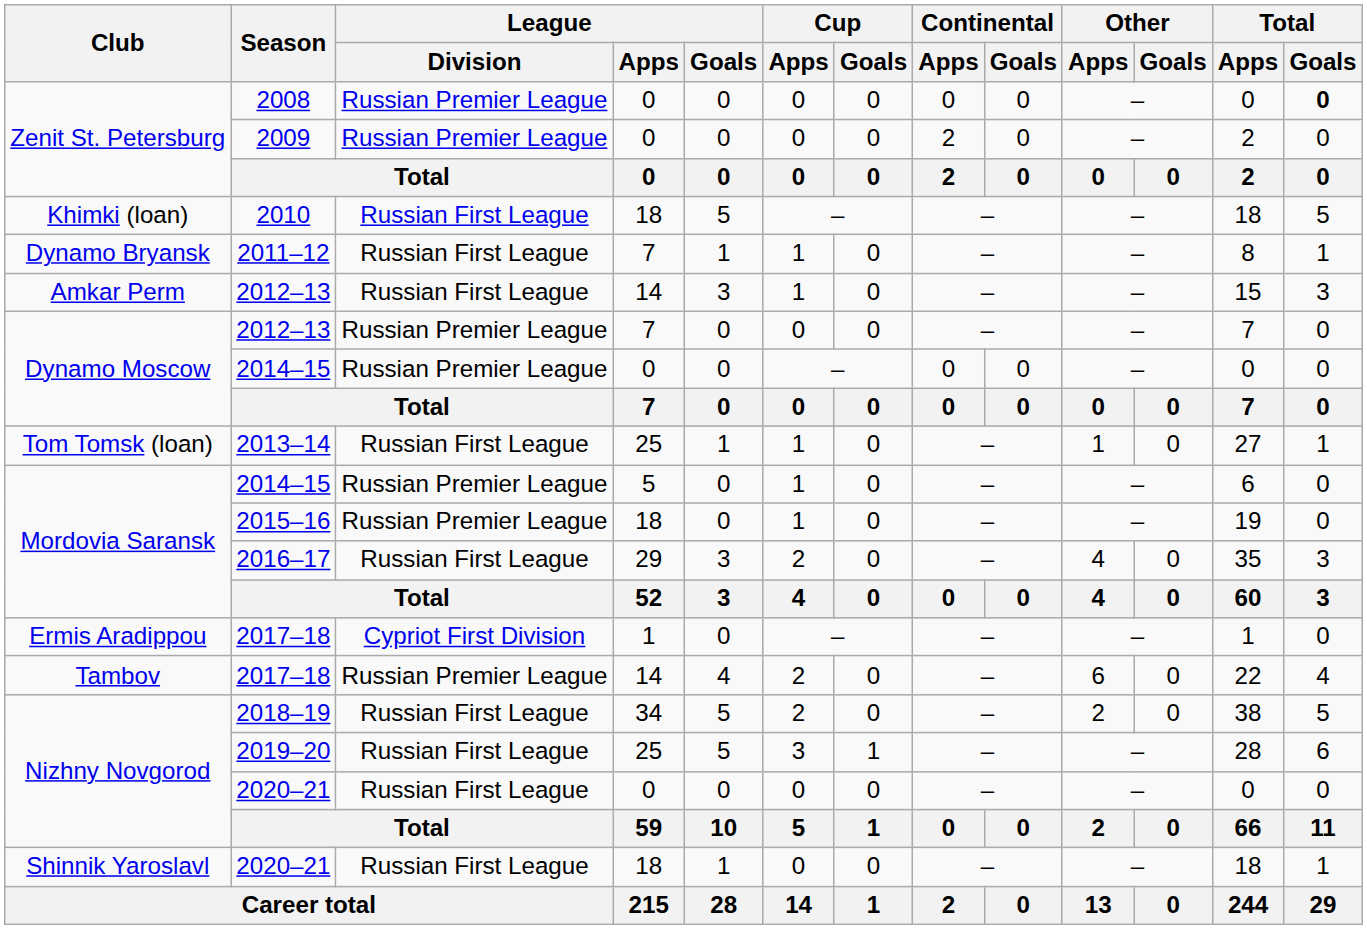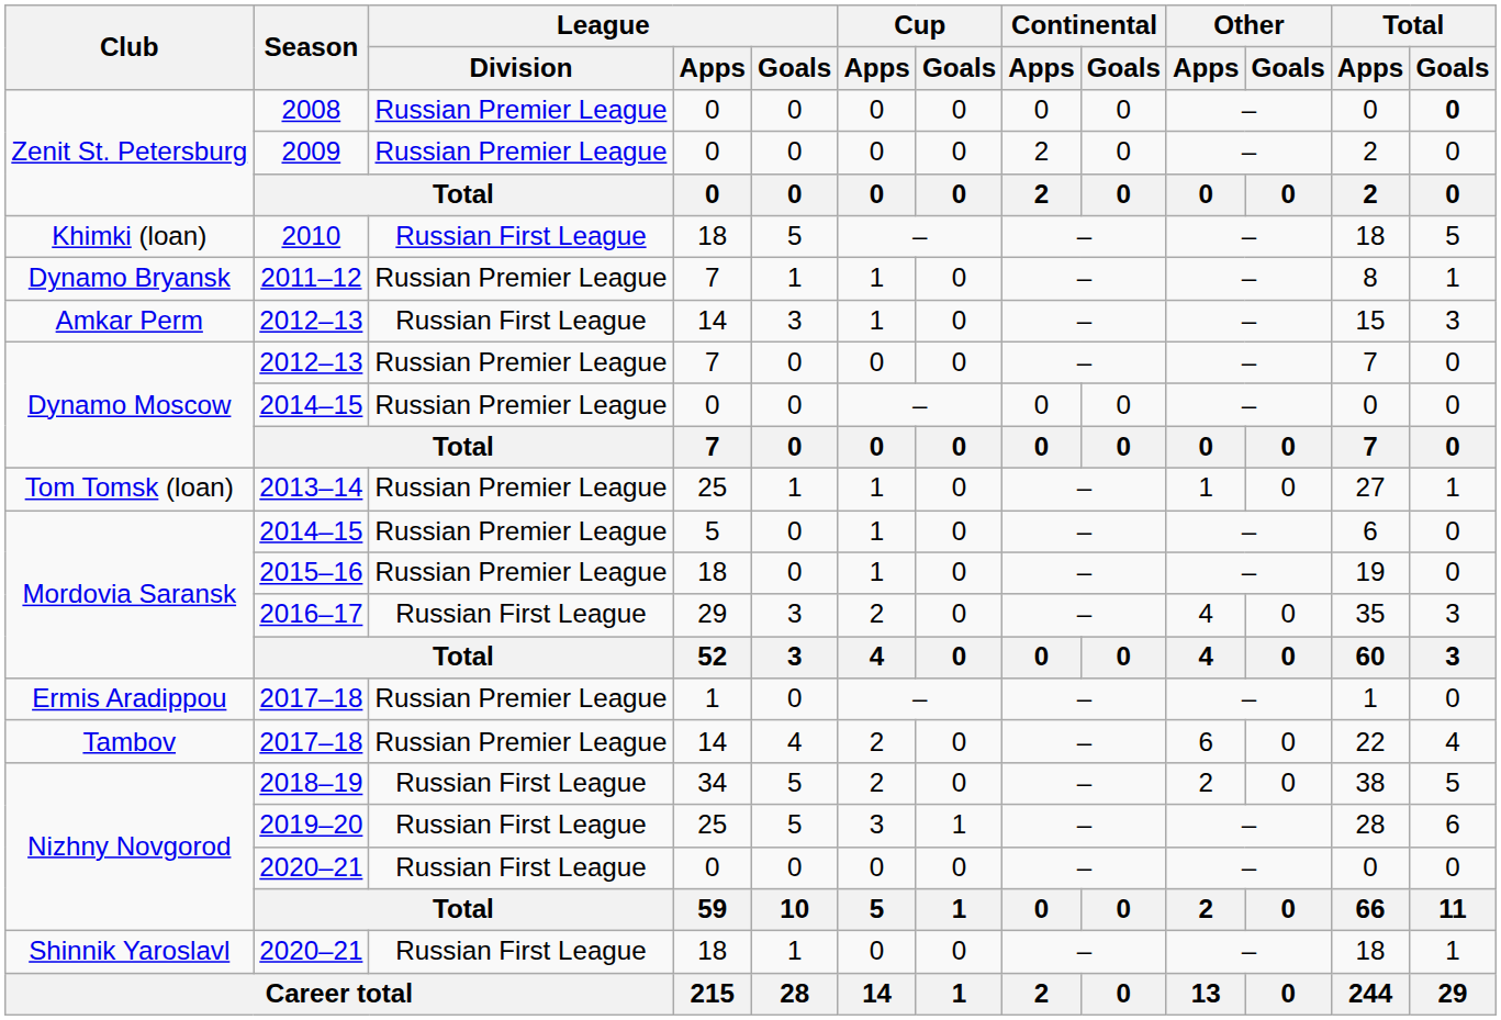2011–12 | League / Division: Russian First League -> Russian Premier League
2013–14 | League / Division: Russian First League -> Russian Premier League
Ermis Aradippou / 2017–18 | League / Division: Cypriot First Division -> Russian Premier League
